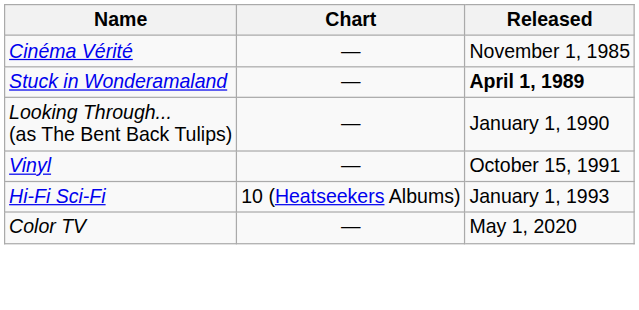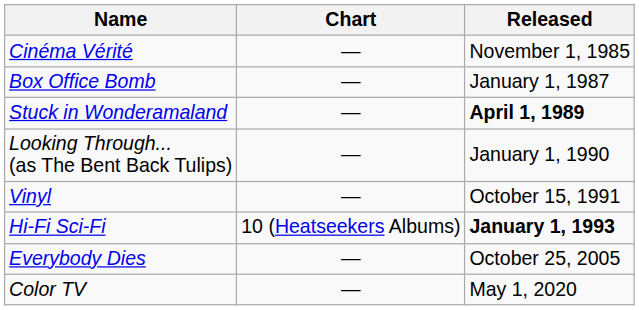+ row: Box Office Bomb | — | January 1, 1987
Hi-Fi Sci-Fi | Released: normal -> bold
+ row: Everybody Dies | — | October 25, 2005
